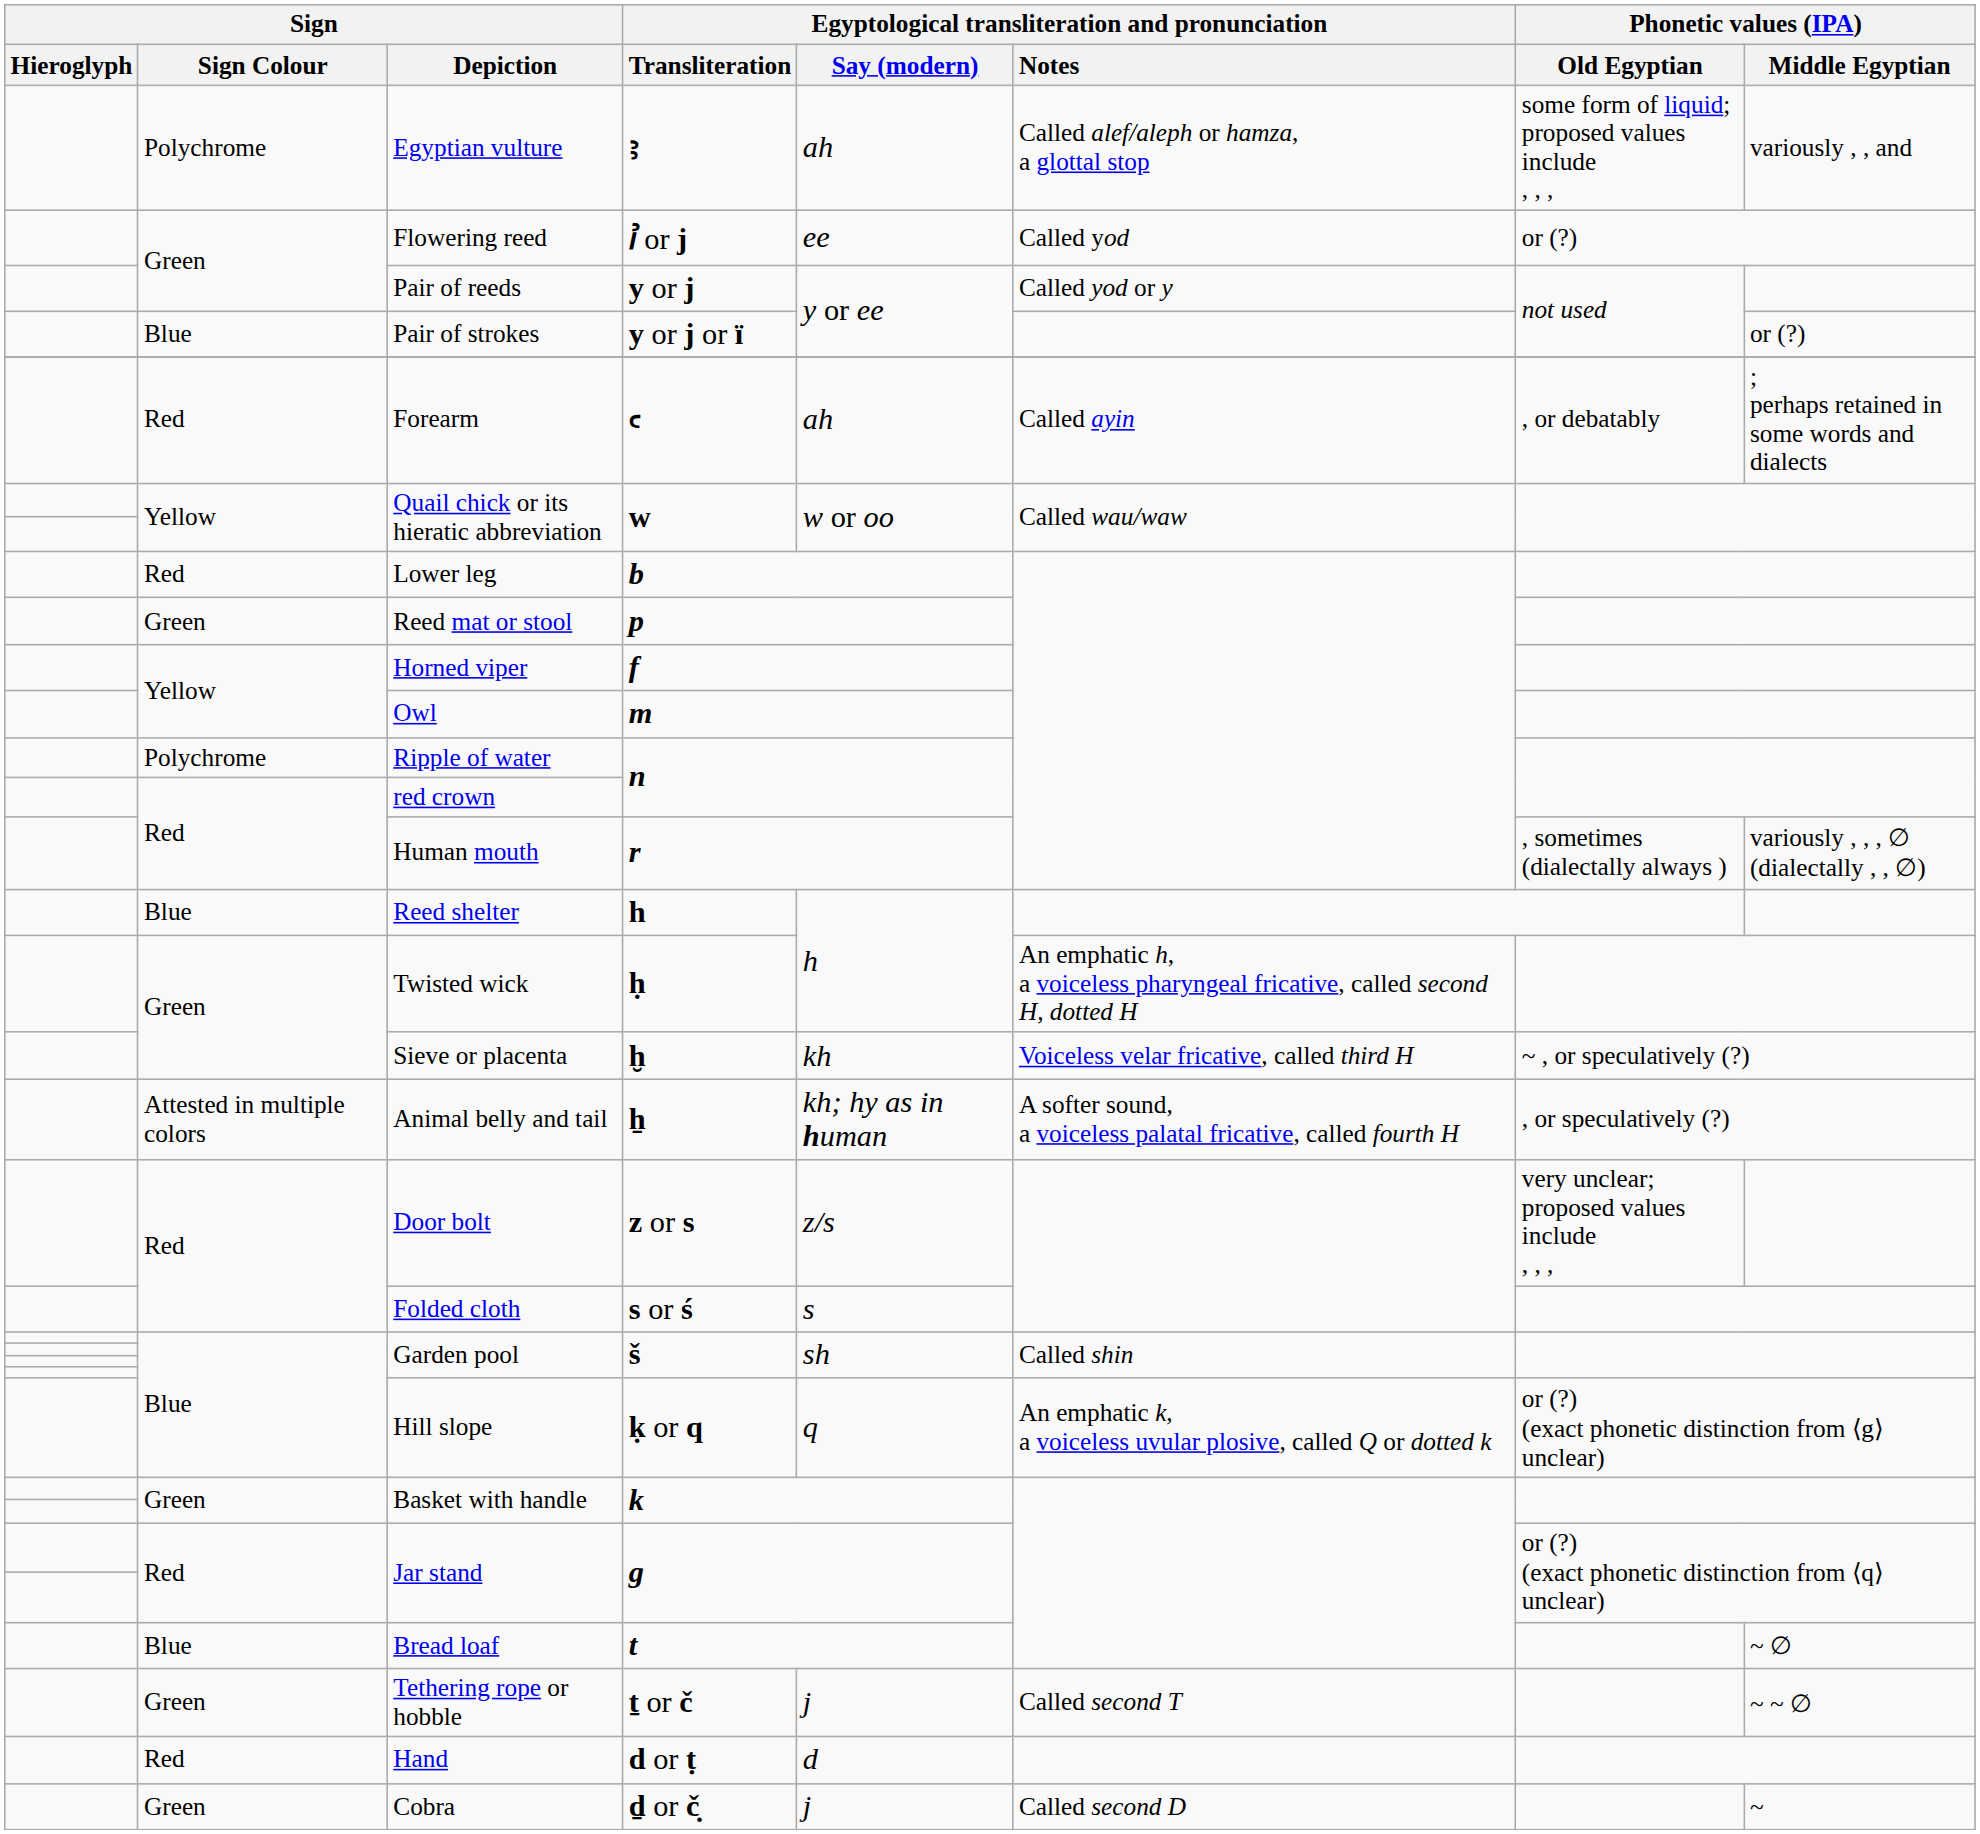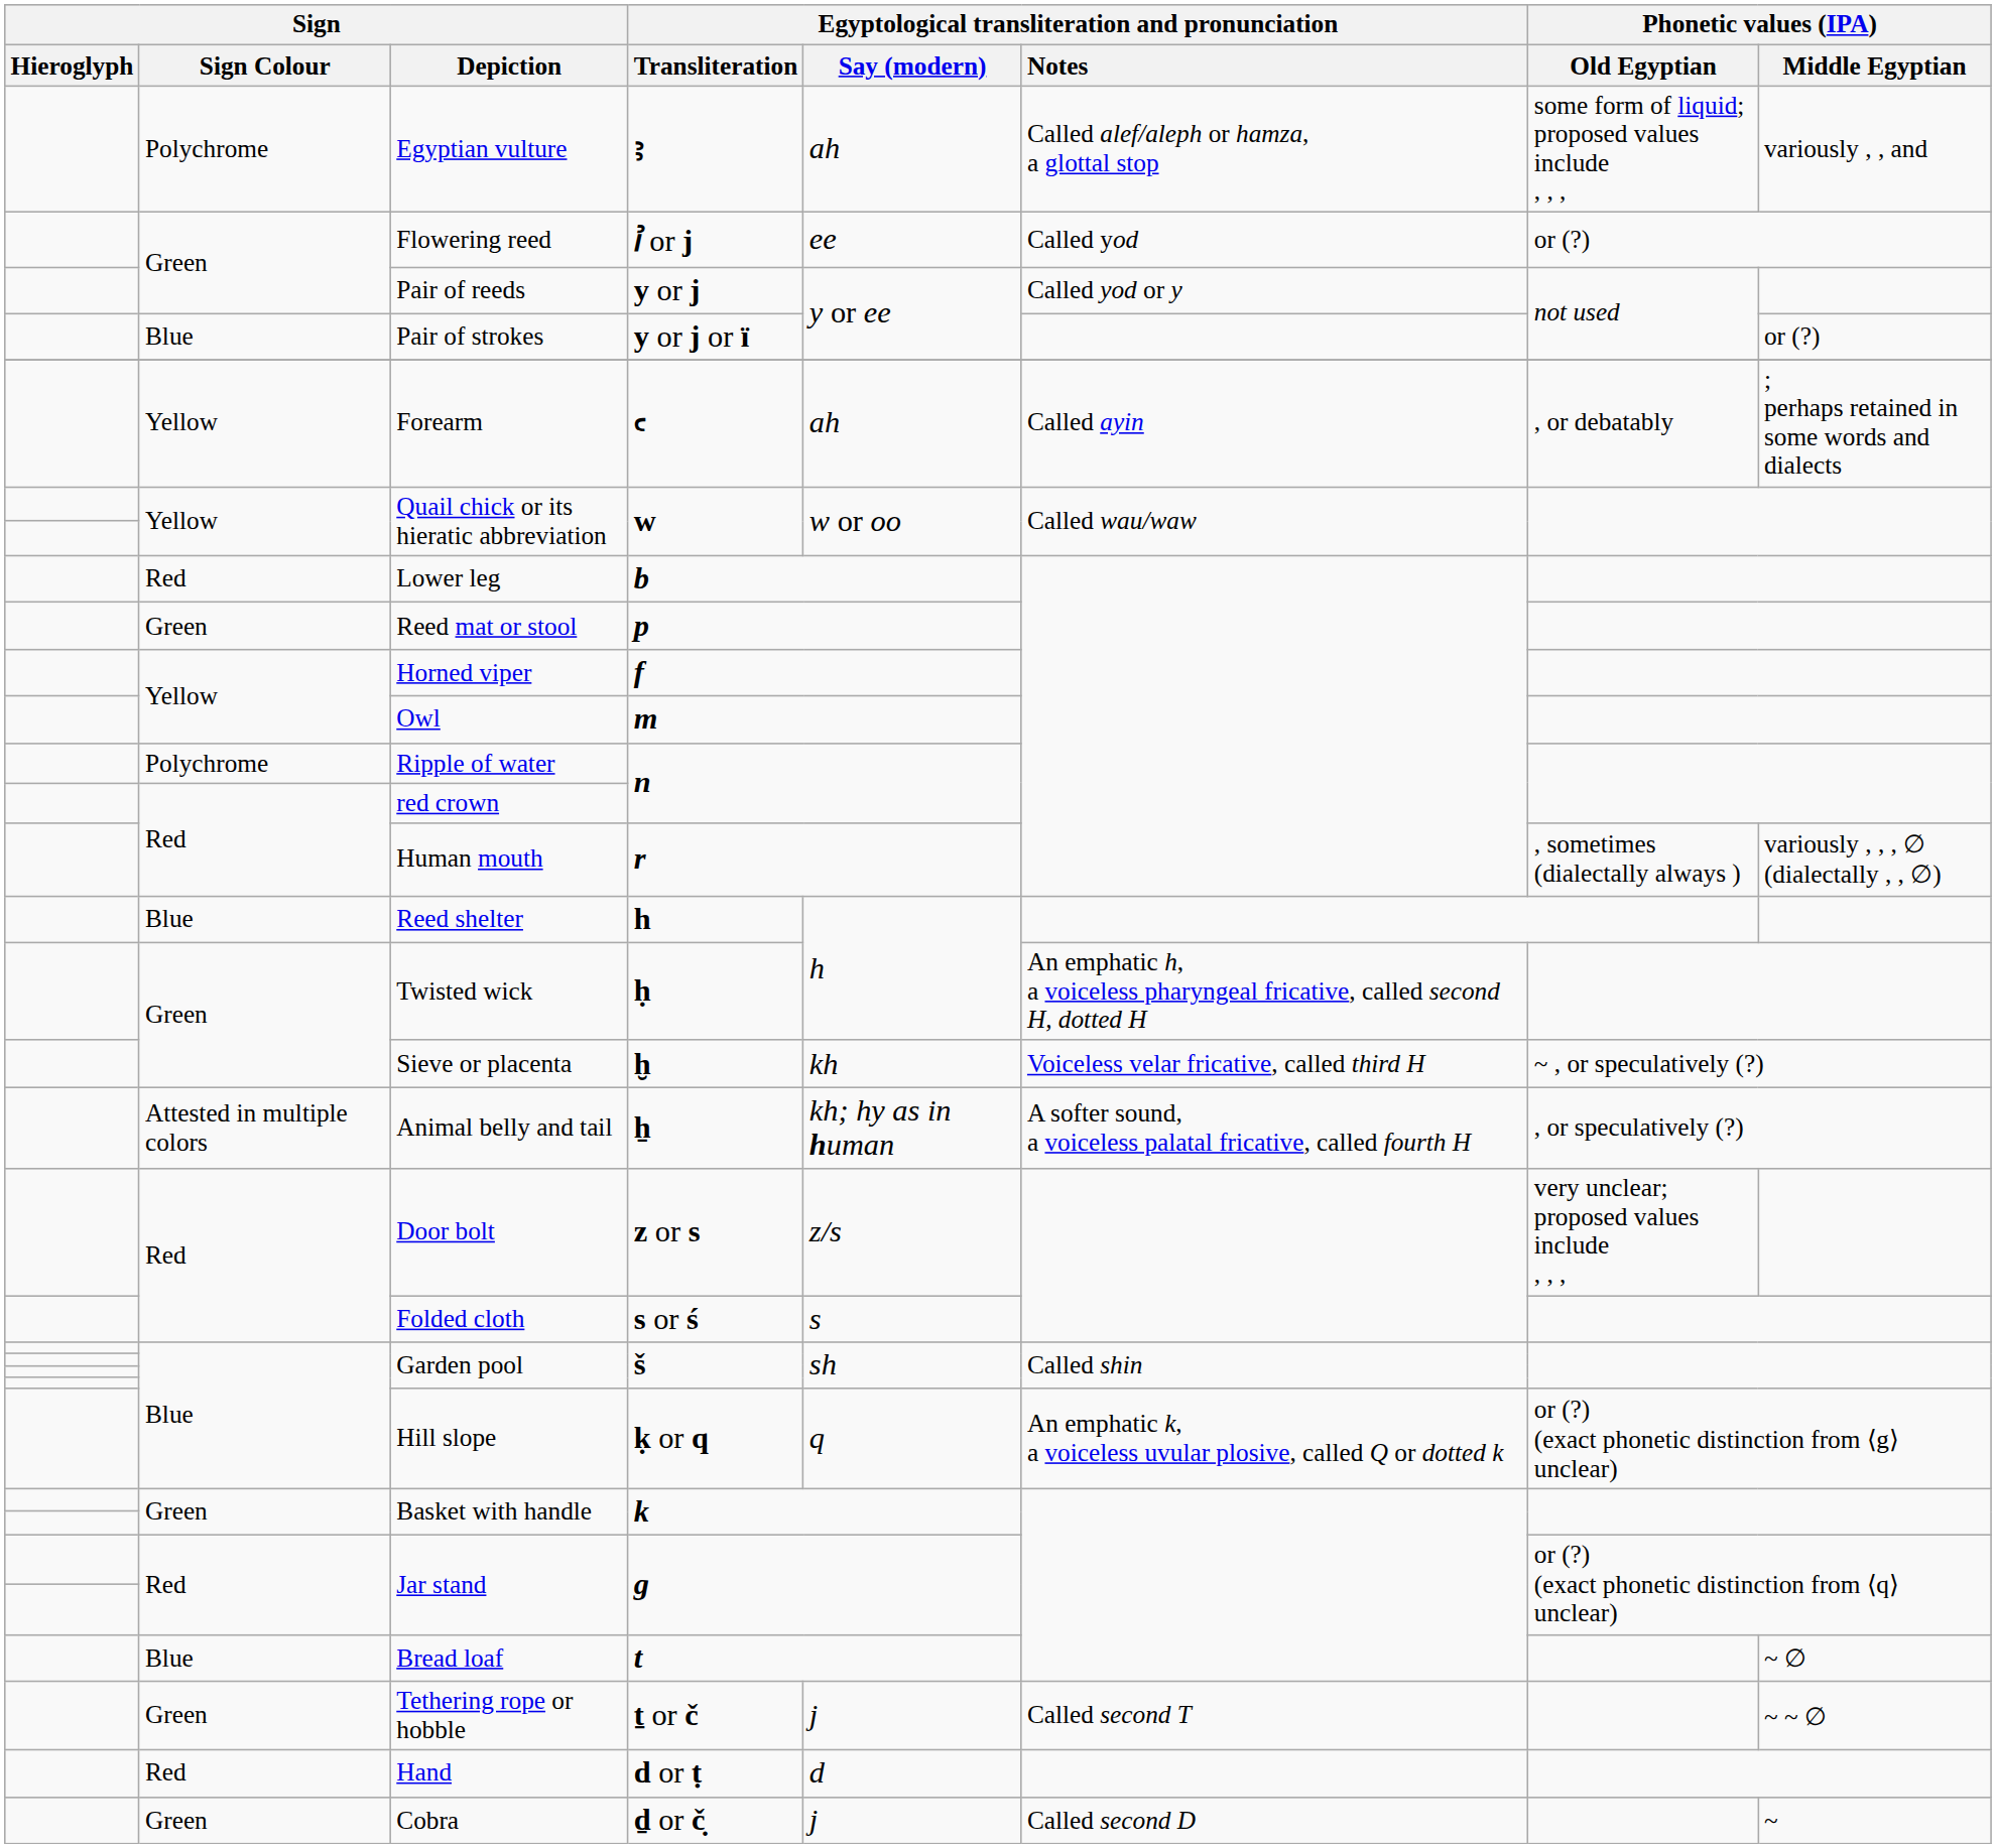Forearm | Sign / Sign Colour: Red -> Yellow
